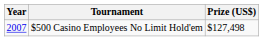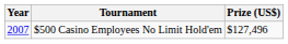$500 Casino Employees No Limit Hold'em | Prize (US$): $127,498 -> $127,496
